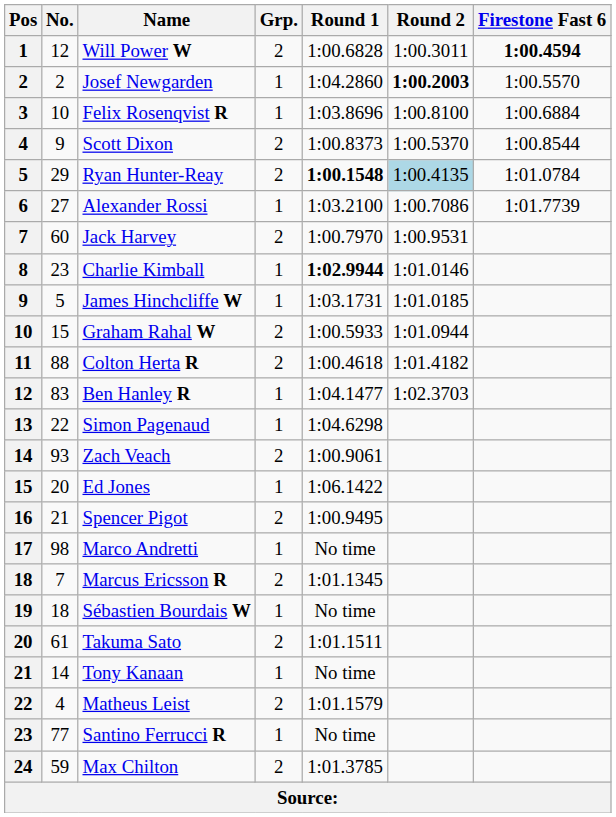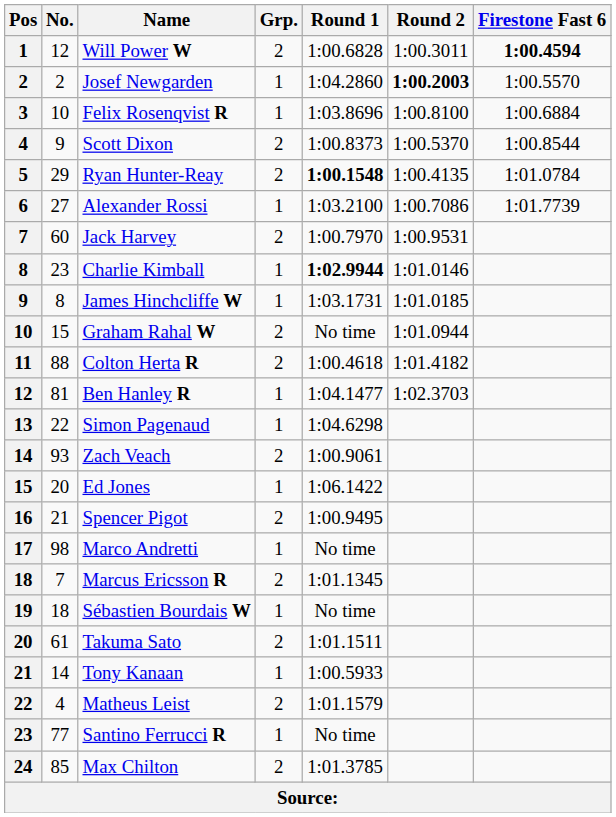Ryan Hunter-Reay | Round 2: lightblue background -> no background
James Hinchcliffe W | No.: 5 -> 8
Graham Rahal W | Round 1: 1:00.5933 -> No time
Ben Hanley R | No.: 83 -> 81
Tony Kanaan | Round 1: No time -> 1:00.5933
Max Chilton | No.: 59 -> 85
